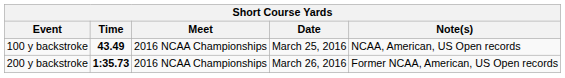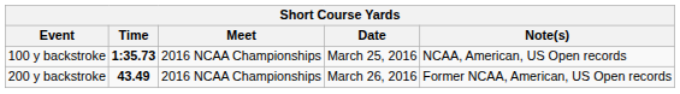100 y backstroke | Time: 43.49 -> 1:35.73
200 y backstroke | Time: 1:35.73 -> 43.49
